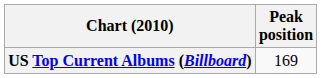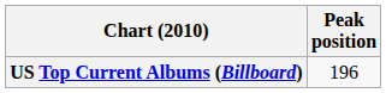US Top Current Albums (Billboard) | Peak position: 169 -> 196
